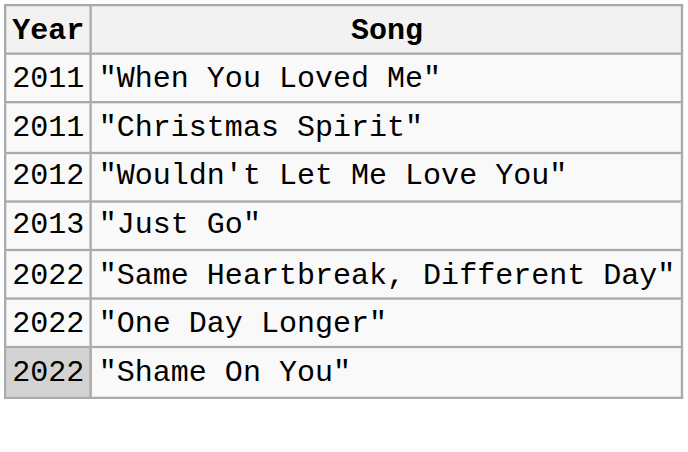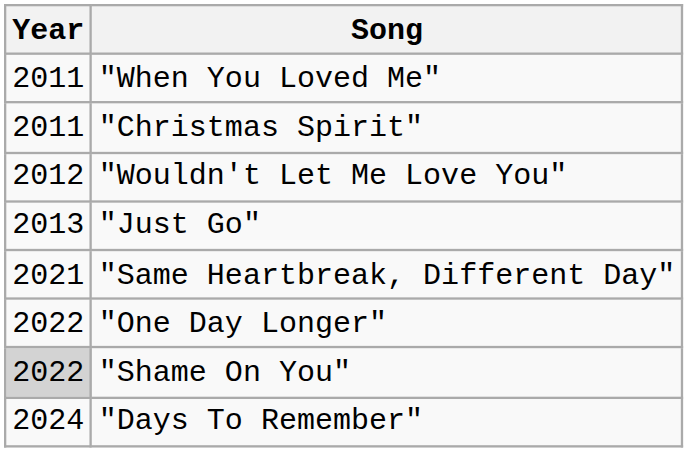"Same Heartbreak, Different Day" | Year: 2022 -> 2021
+ row: 2024 | "Days To Remember"
